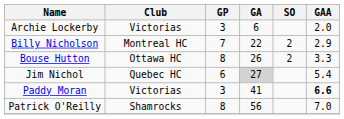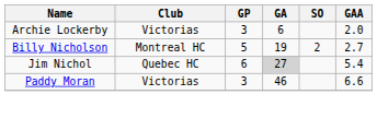Billy Nicholson | GP: 7 -> 5
Billy Nicholson | GA: 22 -> 19
Billy Nicholson | GAA: 2.9 -> 2.7
- row: Bouse Hutton | Ottawa HC | 8 | 26 | 2 | 3.3
Paddy Moran | GA: 41 -> 46
Paddy Moran | GAA: bold -> normal
- row: Patrick O'Reilly | Shamrocks | 8 | 56 | 7.0
